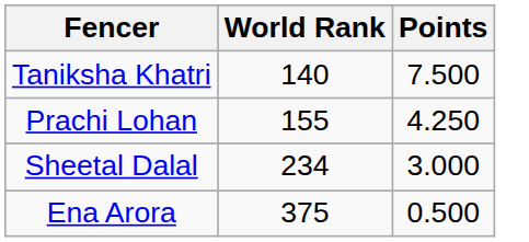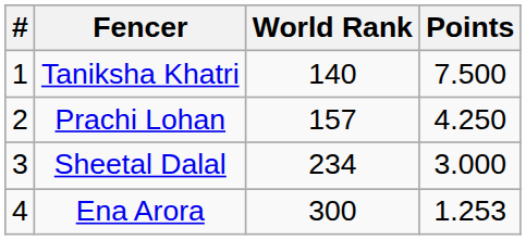+ column: # | 1 | 2 | 3 | 4
Prachi Lohan | World Rank: 155 -> 157
Ena Arora | World Rank: 375 -> 300
Ena Arora | Points: 0.500 -> 1.253
